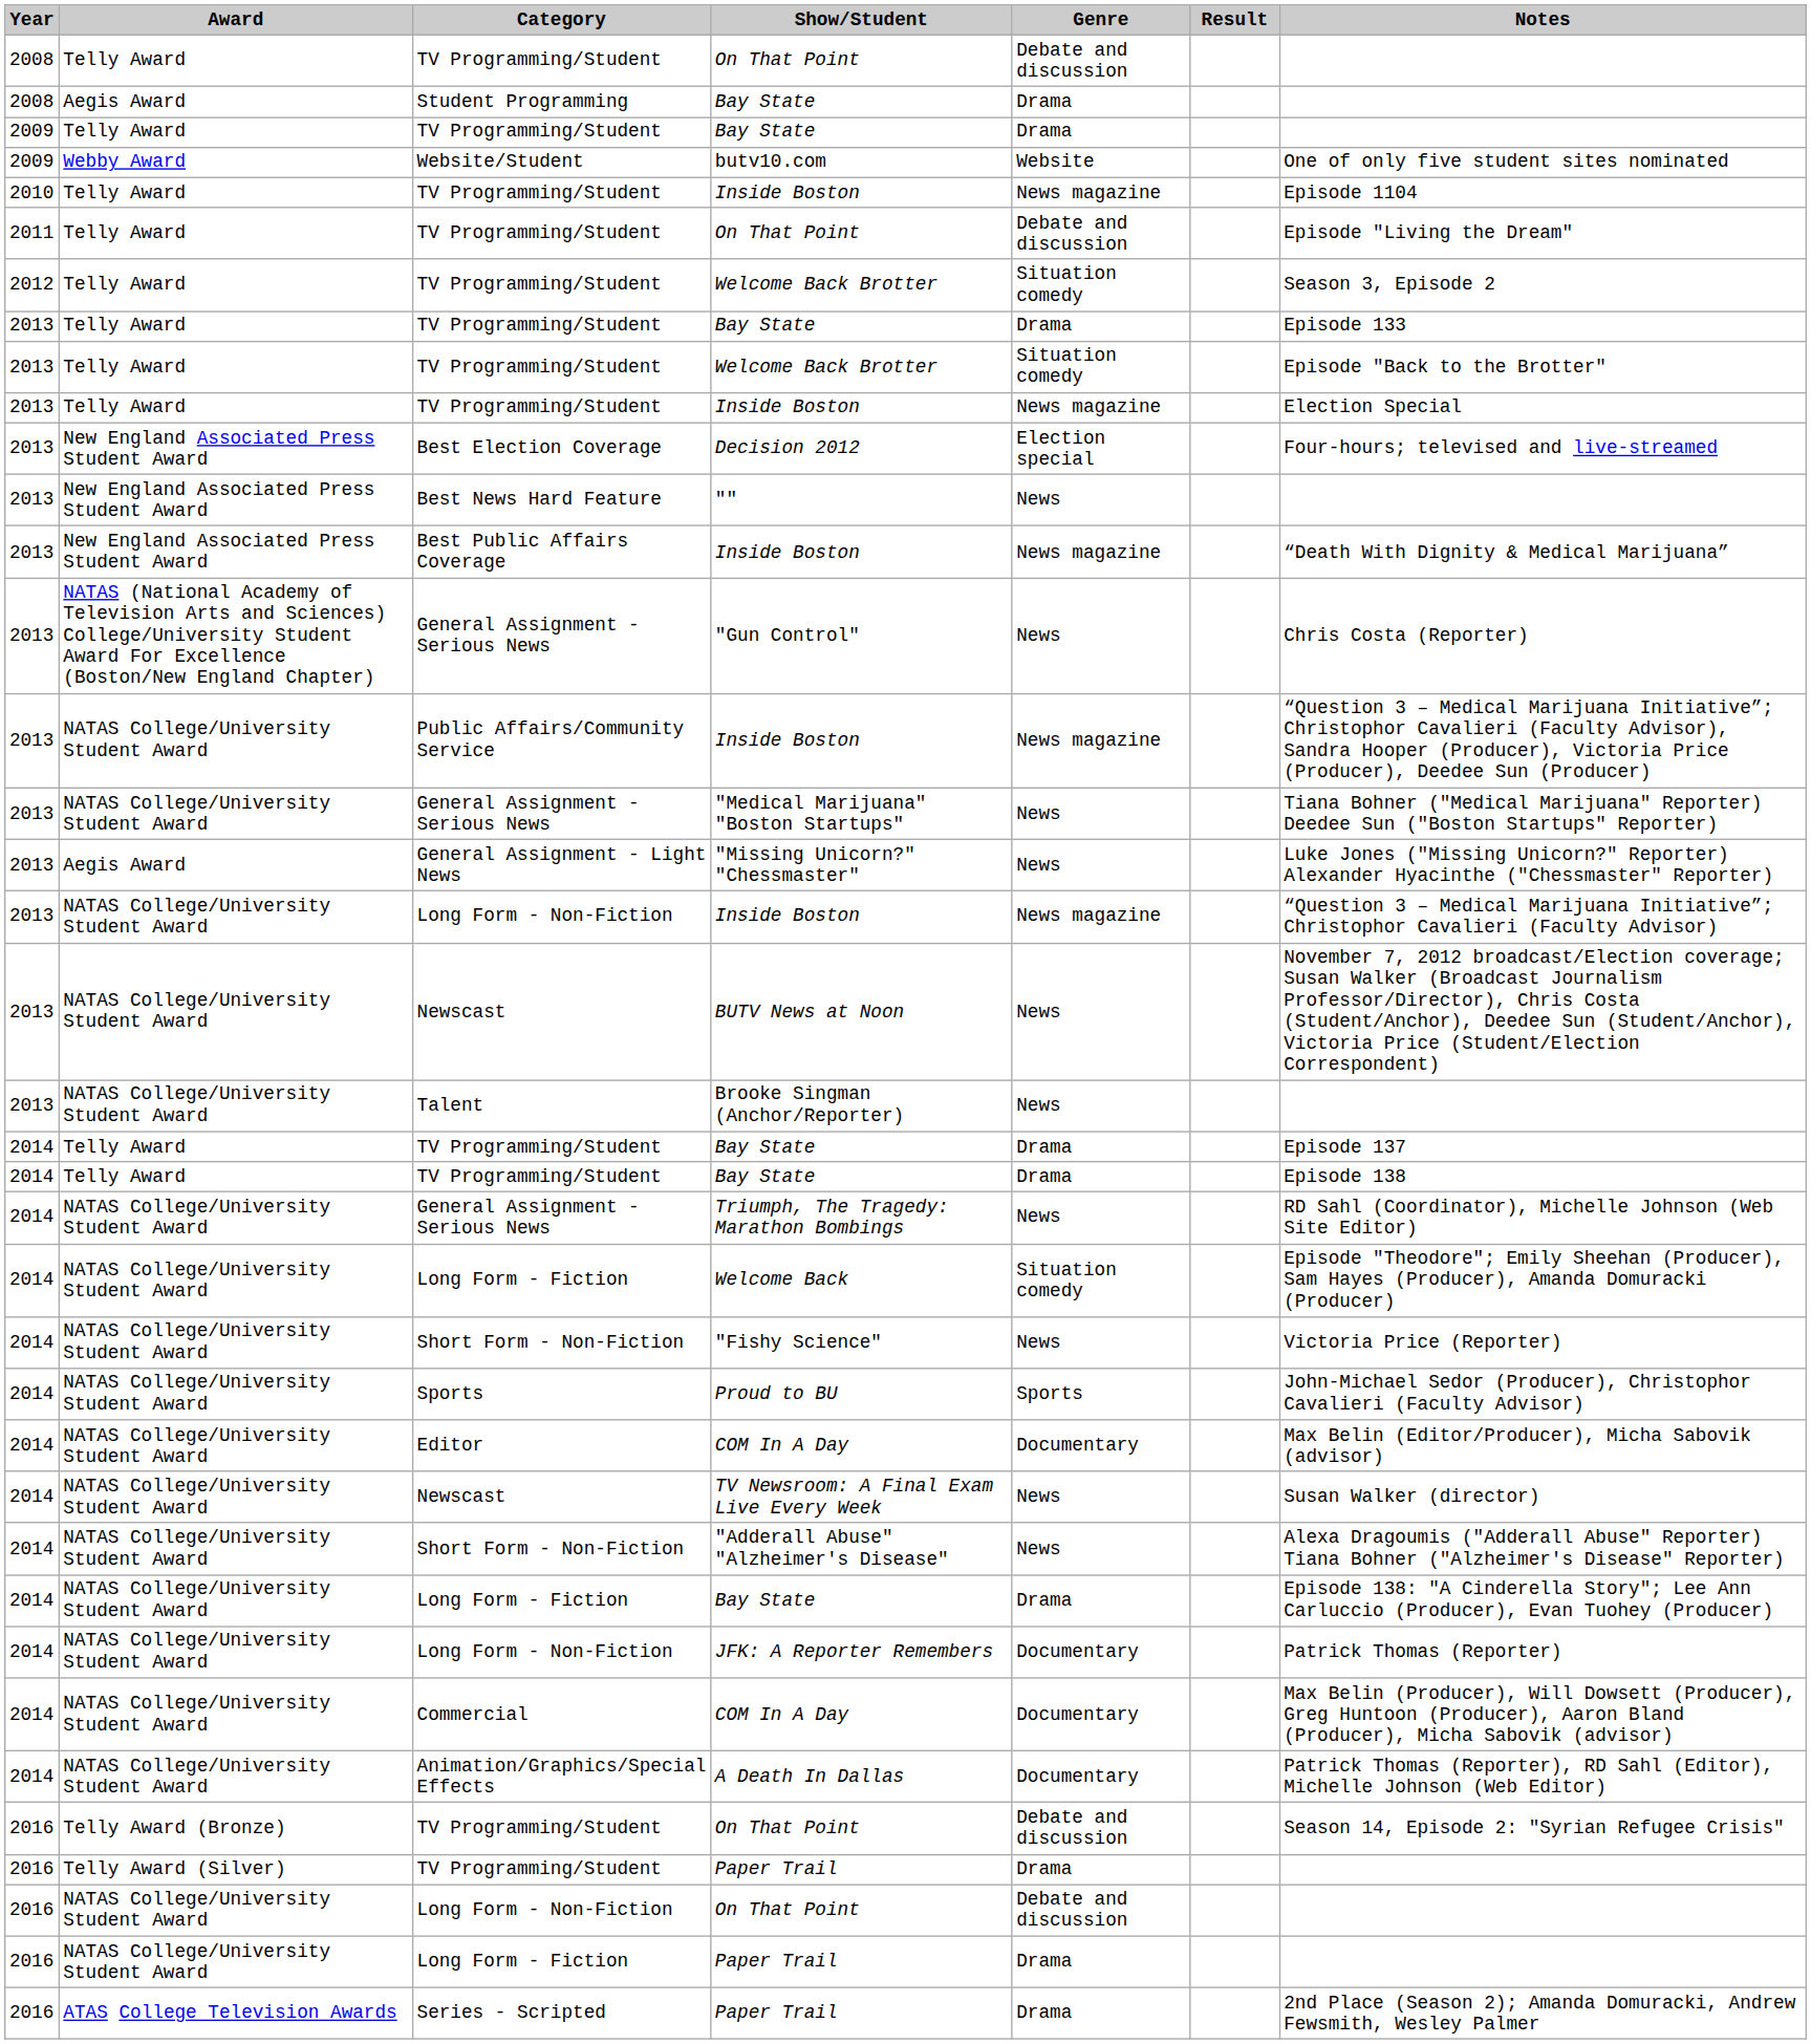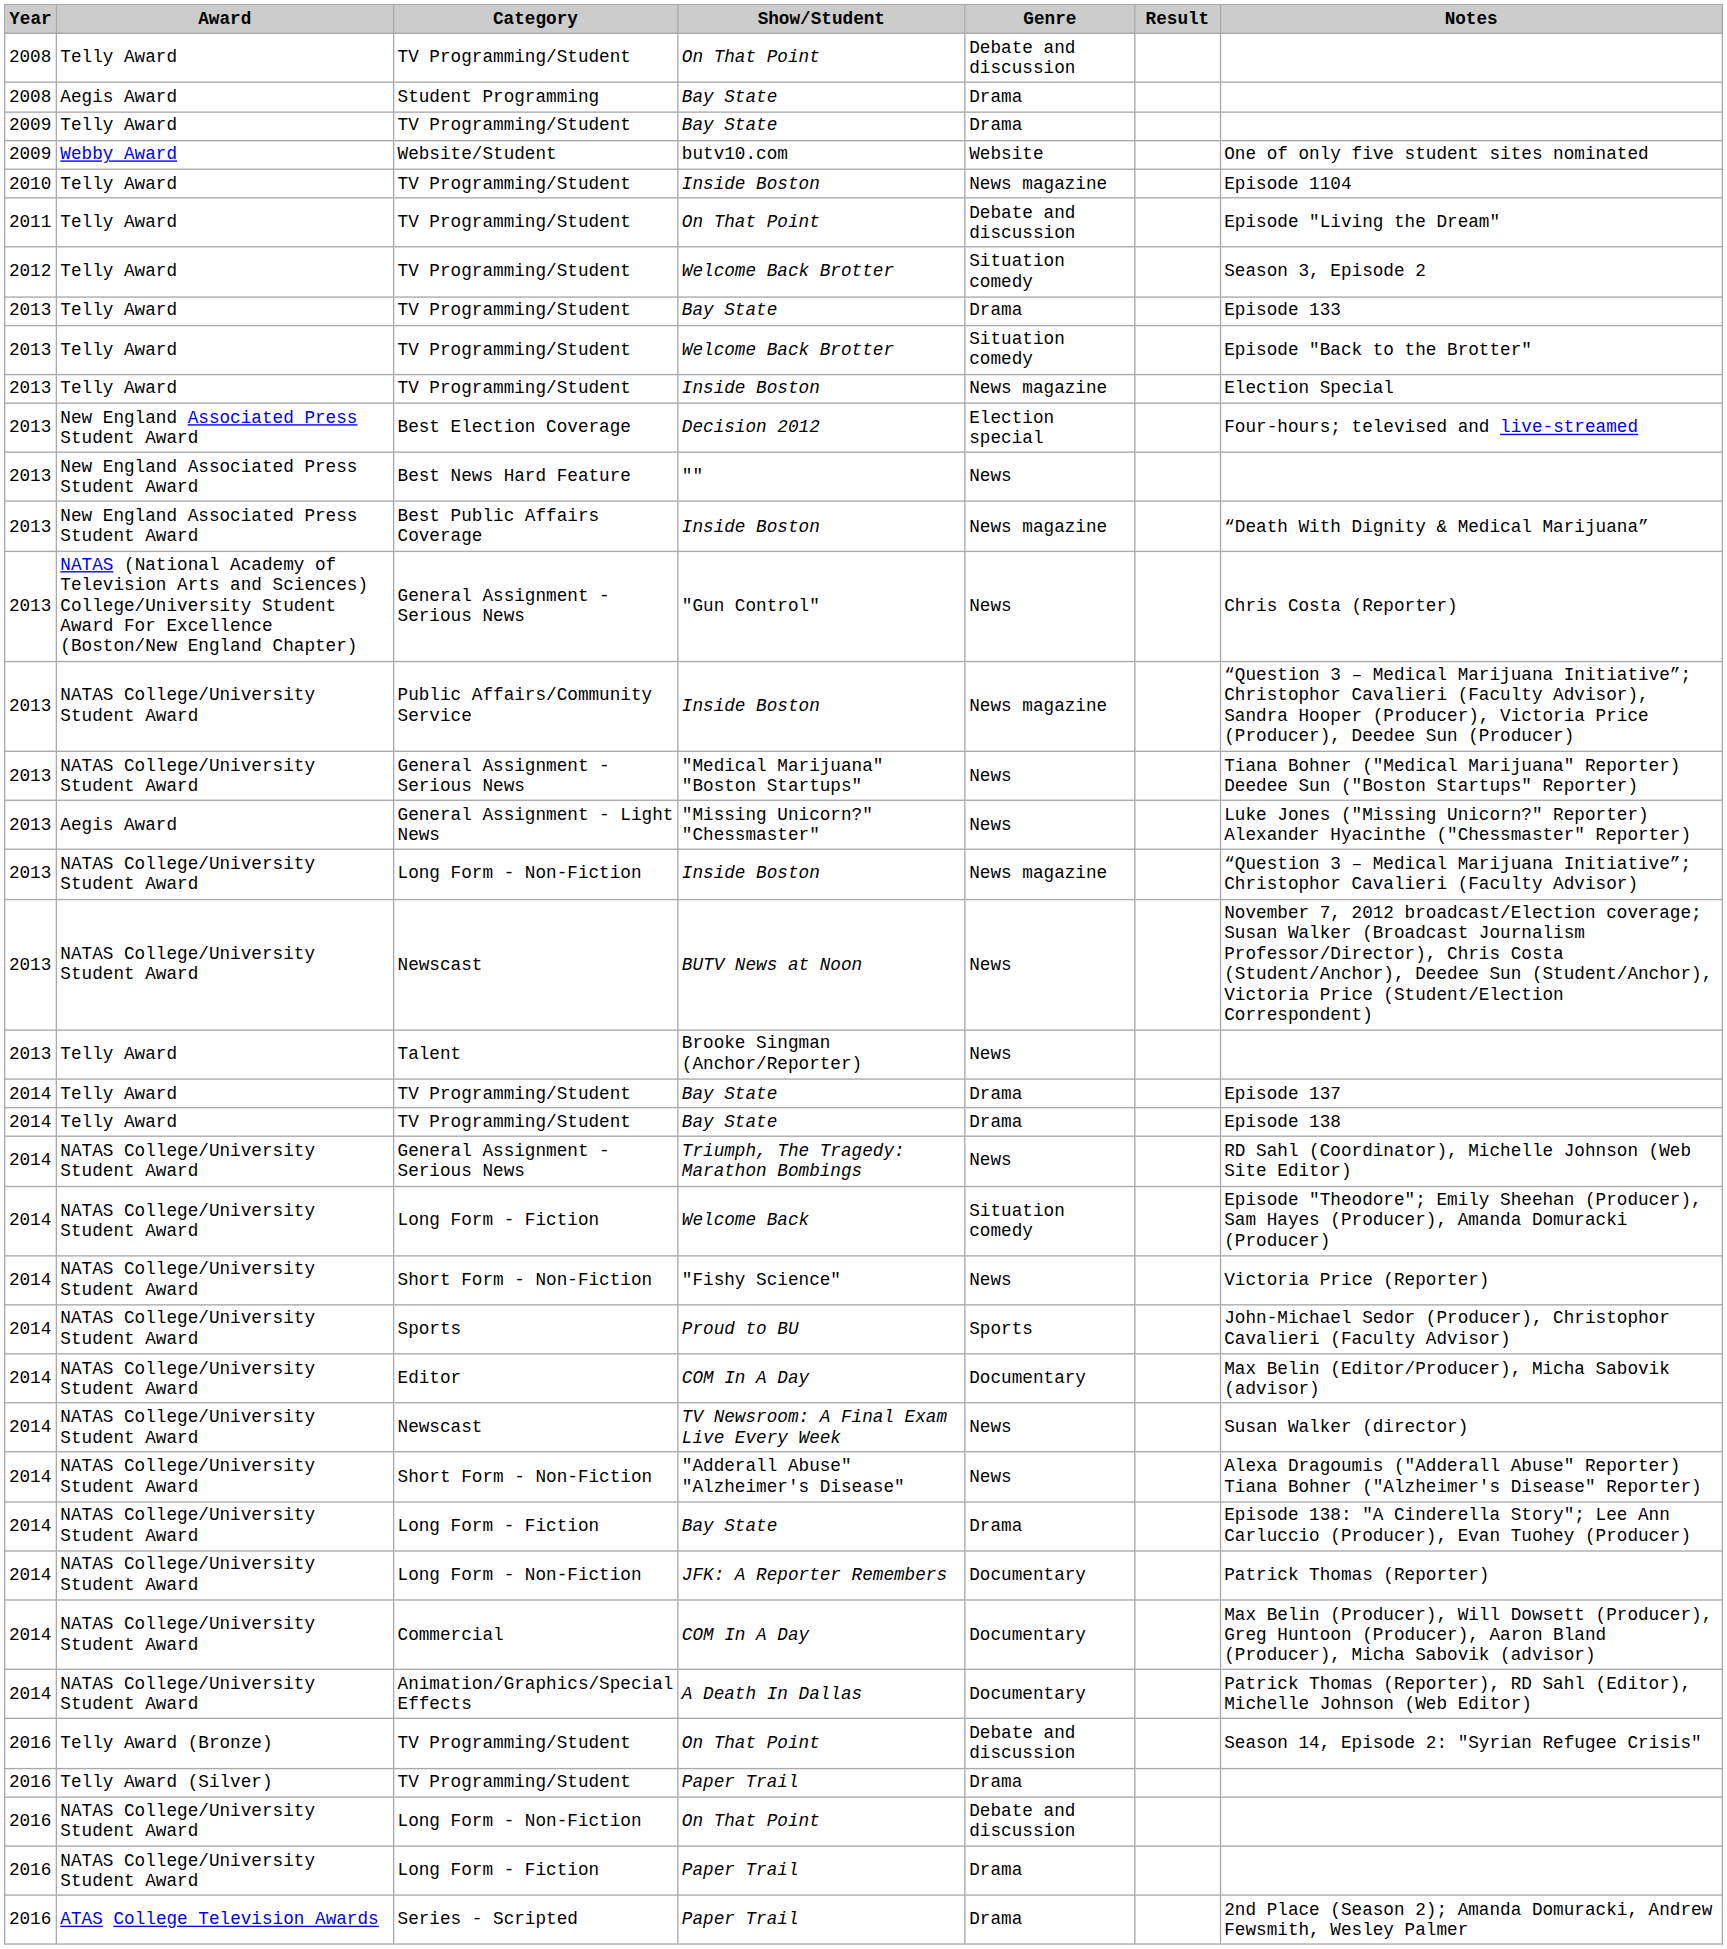Brooke Singman (Anchor/Reporter) | Award: NATAS College/University Student Award -> Telly Award
